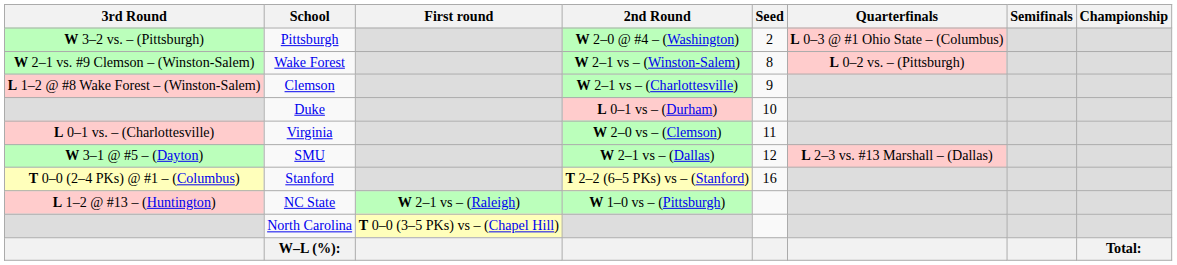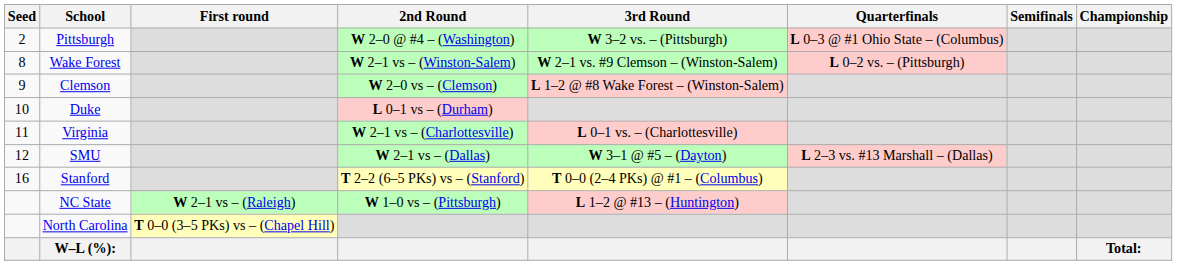columns swapped: Seed <-> 3rd Round
Clemson | 2nd Round: W 2–1 vs – (Charlottesville) -> W 2–0 vs – (Clemson)
Virginia | 2nd Round: W 2–0 vs – (Clemson) -> W 2–1 vs – (Charlottesville)
